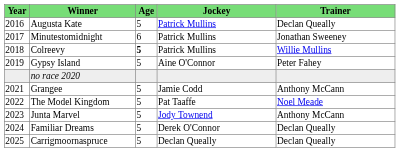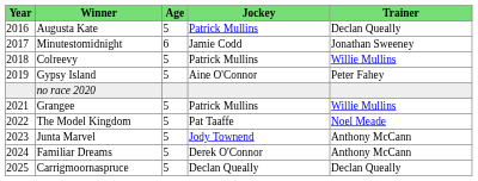Minutestomidnight | Jockey: Patrick Mullins -> Jamie Codd
Colreevy | Age: bold -> normal
Grangee | Jockey: Jamie Codd -> Patrick Mullins
Grangee | Trainer: Anthony McCann -> Willie Mullins
Familiar Dreams | Trainer: Declan Queally -> Anthony McCann
